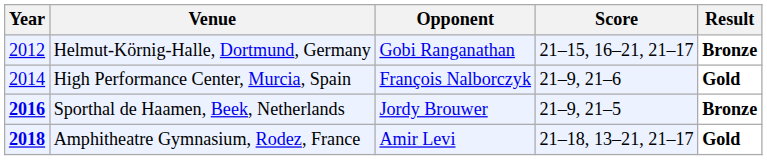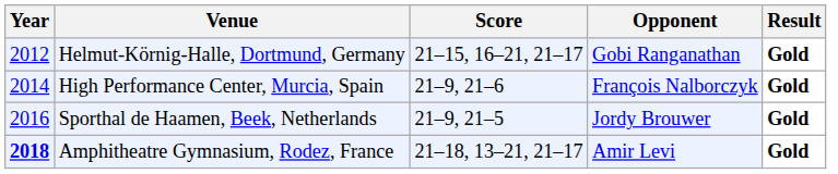columns swapped: Opponent <-> Score
Helmut-Körnig-Halle, Dortmund, Germany | Result: Bronze -> Gold
Sporthal de Haamen, Beek, Netherlands | Year: bold -> normal
Sporthal de Haamen, Beek, Netherlands | Result: Bronze -> Gold
